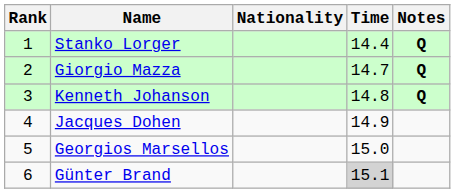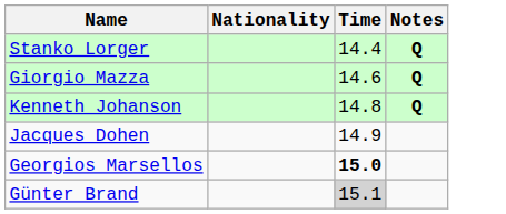- column: Rank | 1 | 2 | 3 | 4 | 5 | 6
Giorgio Mazza | Time: 14.7 -> 14.6
Georgios Marsellos | Time: normal -> bold
